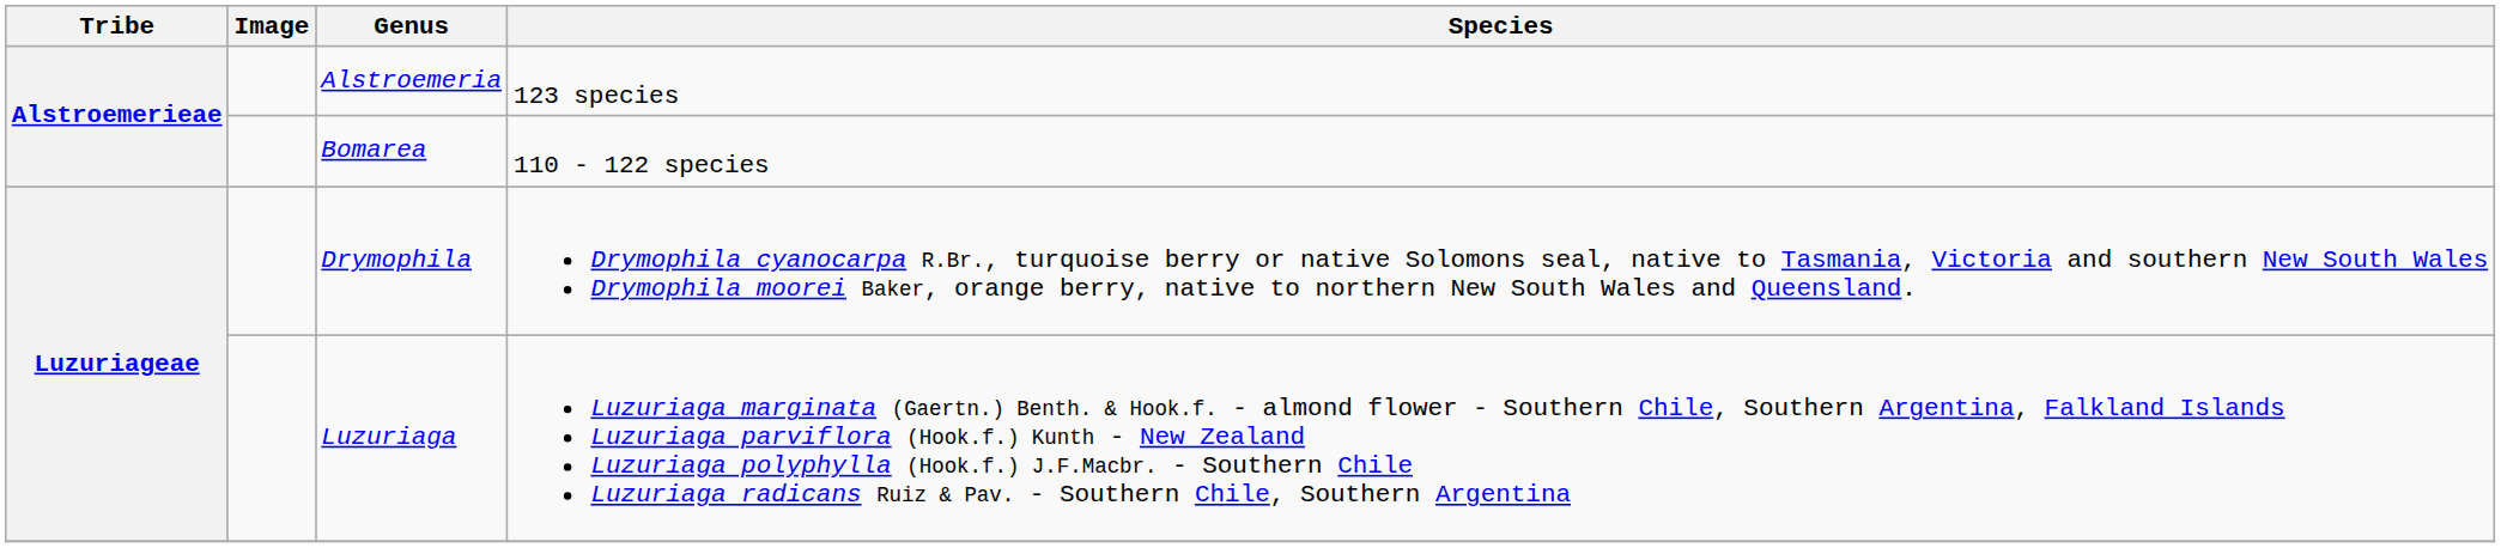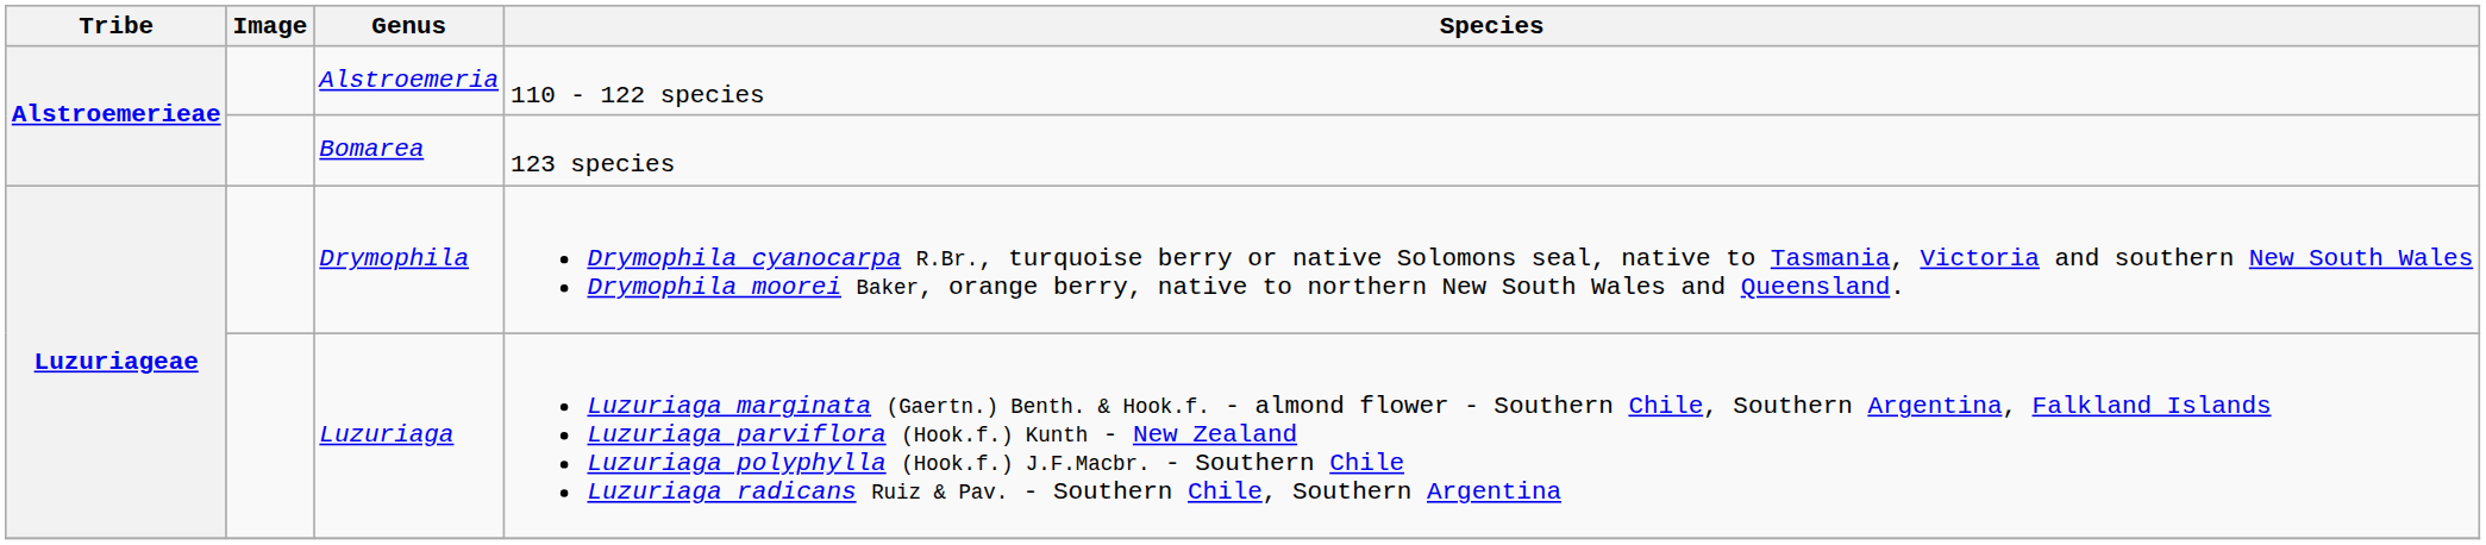Alstroemeria | Species: 123 species -> 110 - 122 species
Bomarea | Species: 110 - 122 species -> 123 species
